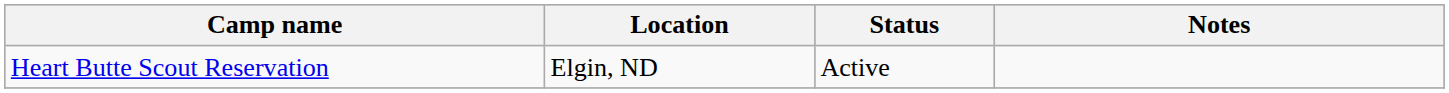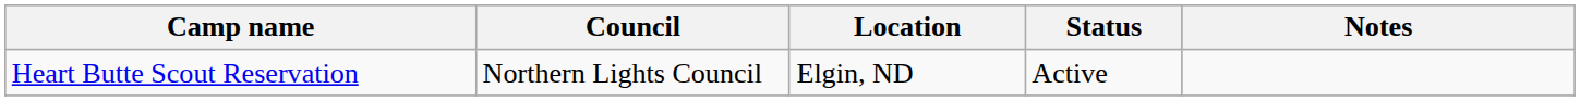+ column: Council | Northern Lights Council
